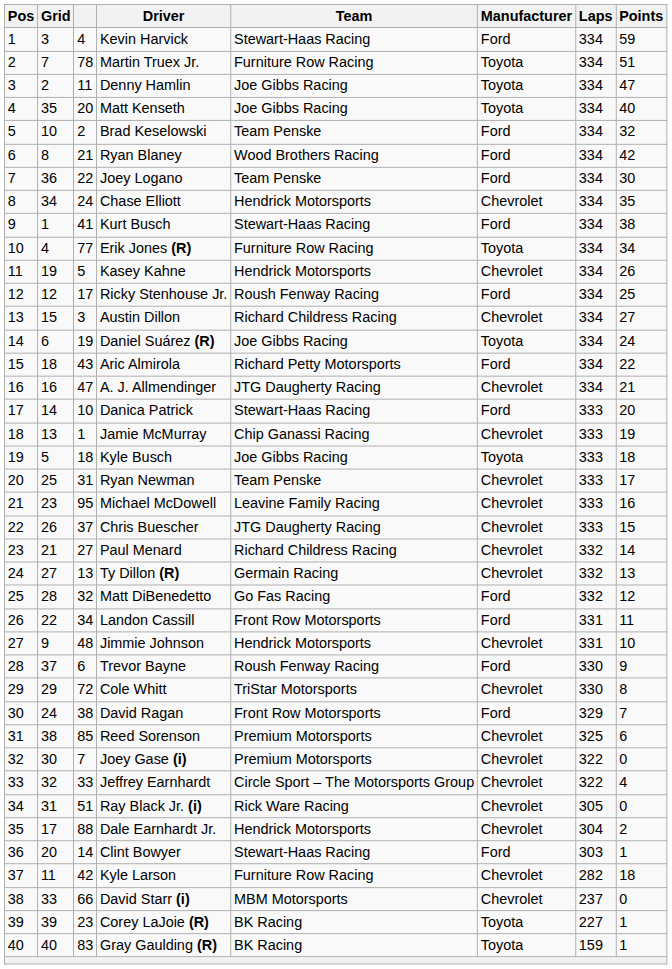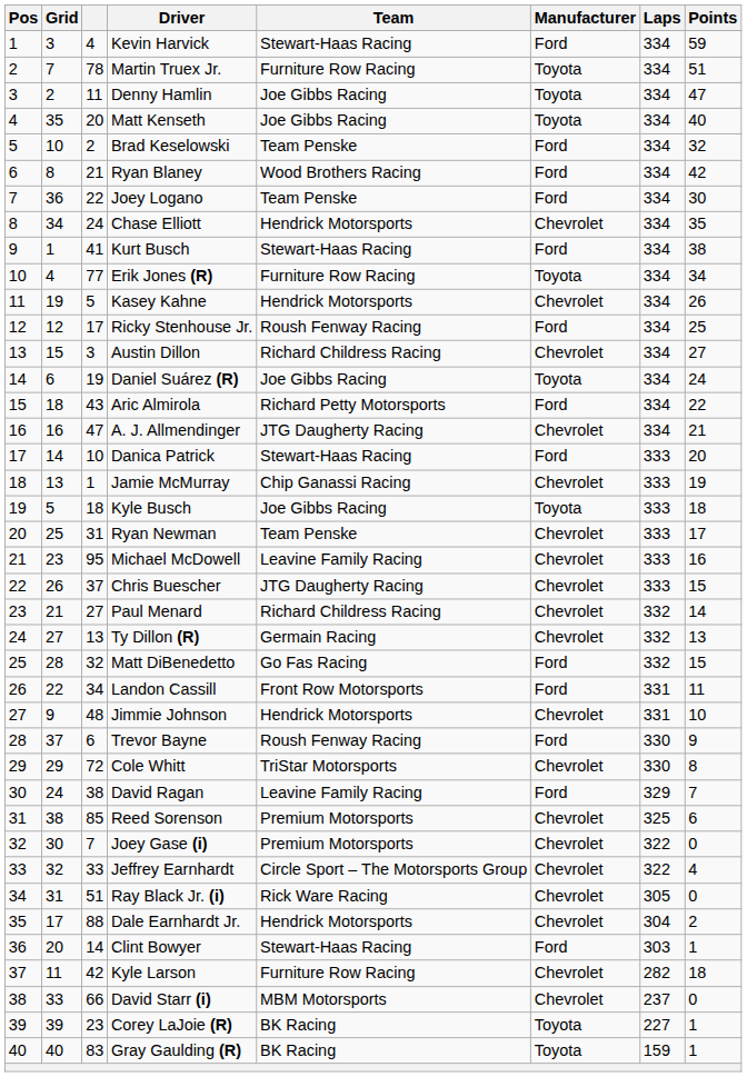Matt DiBenedetto | Points: 12 -> 15
David Ragan | Team: Front Row Motorsports -> Leavine Family Racing
